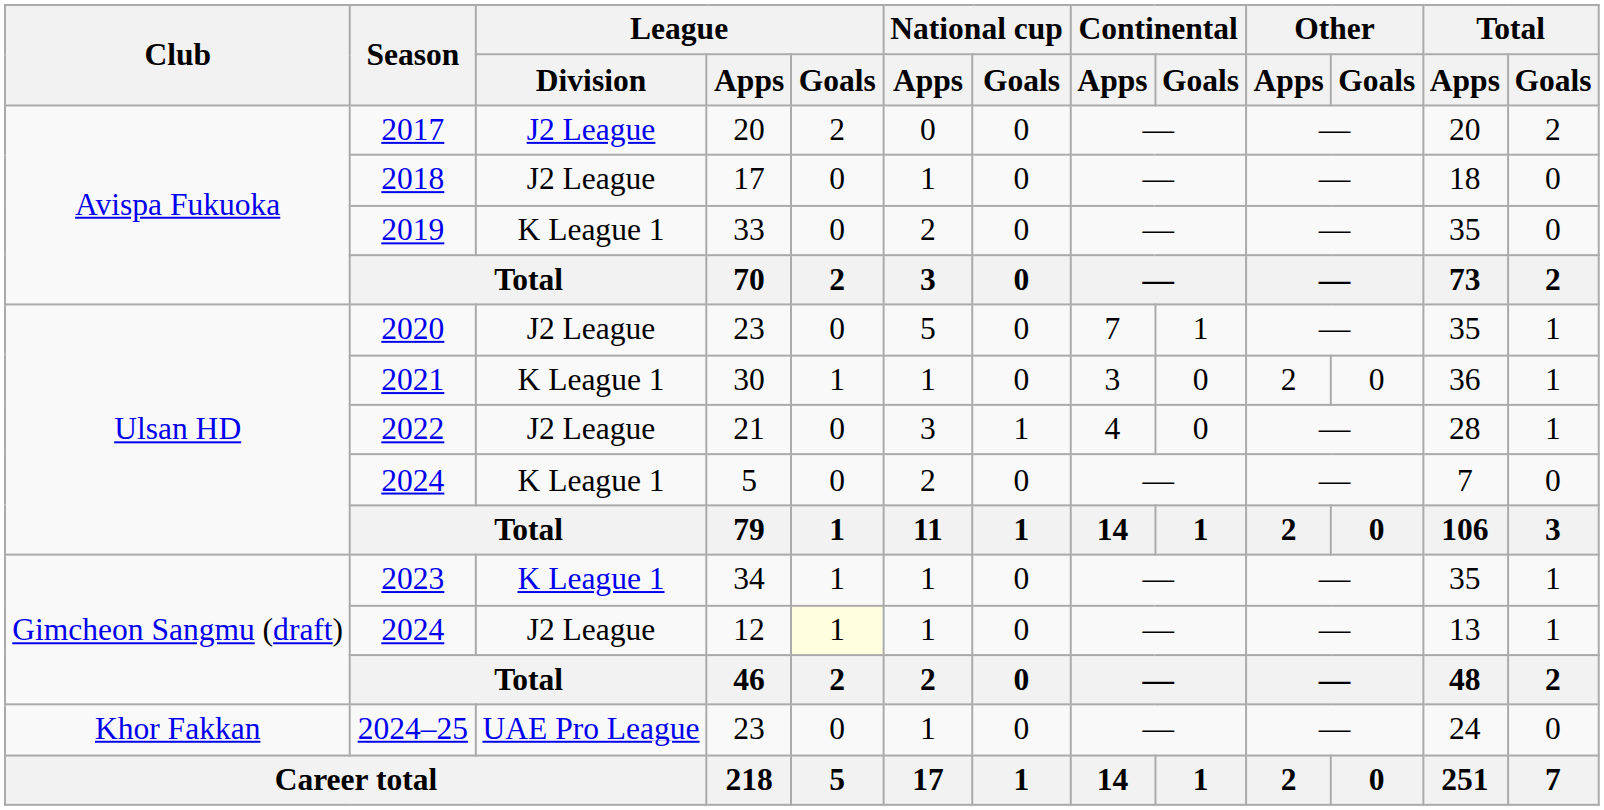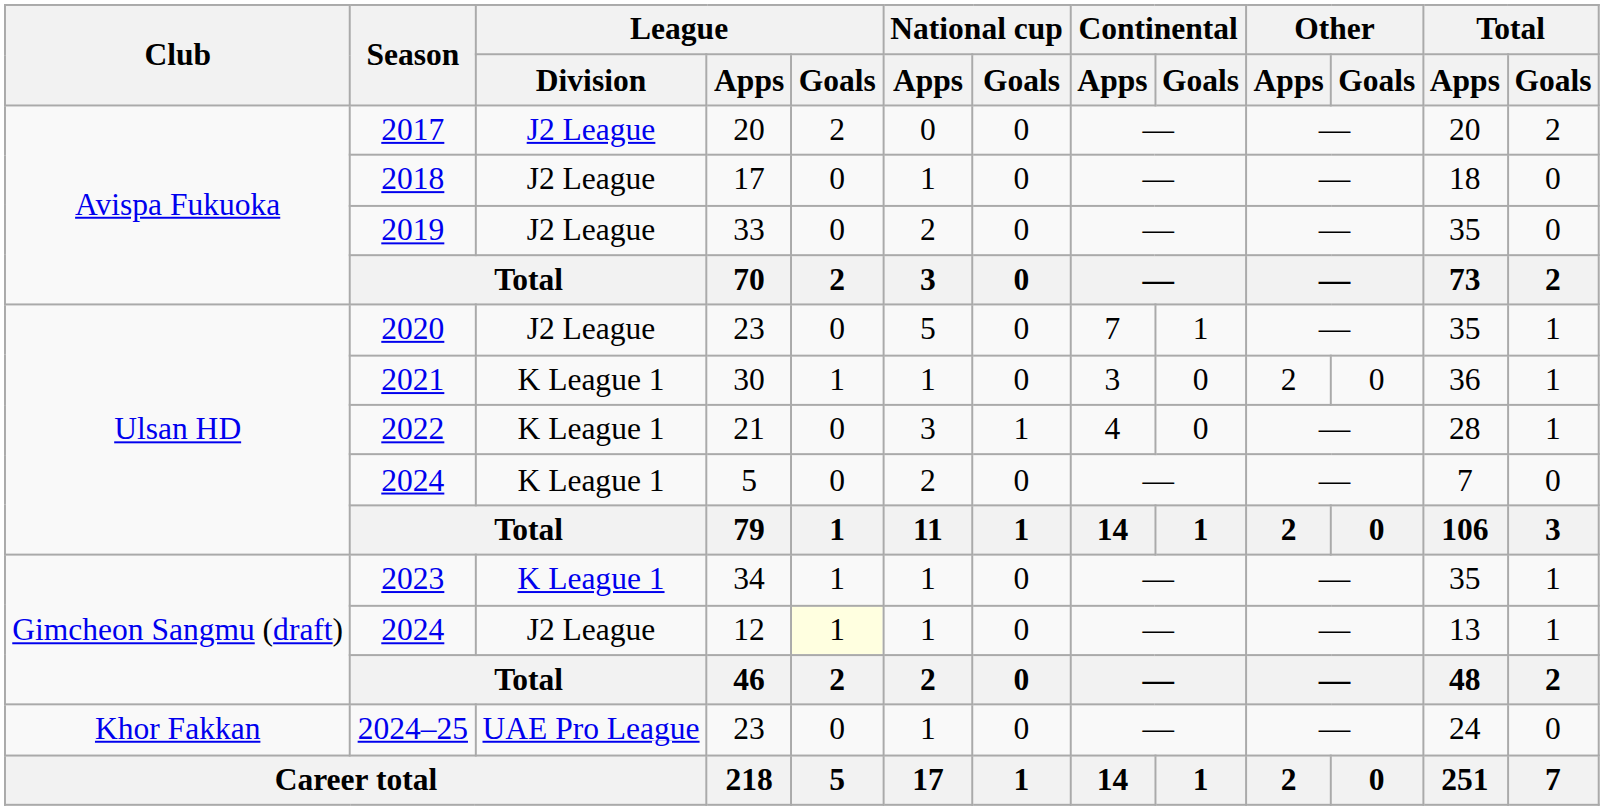2019 | League / Division: K League 1 -> J2 League
2022 | League / Division: J2 League -> K League 1
